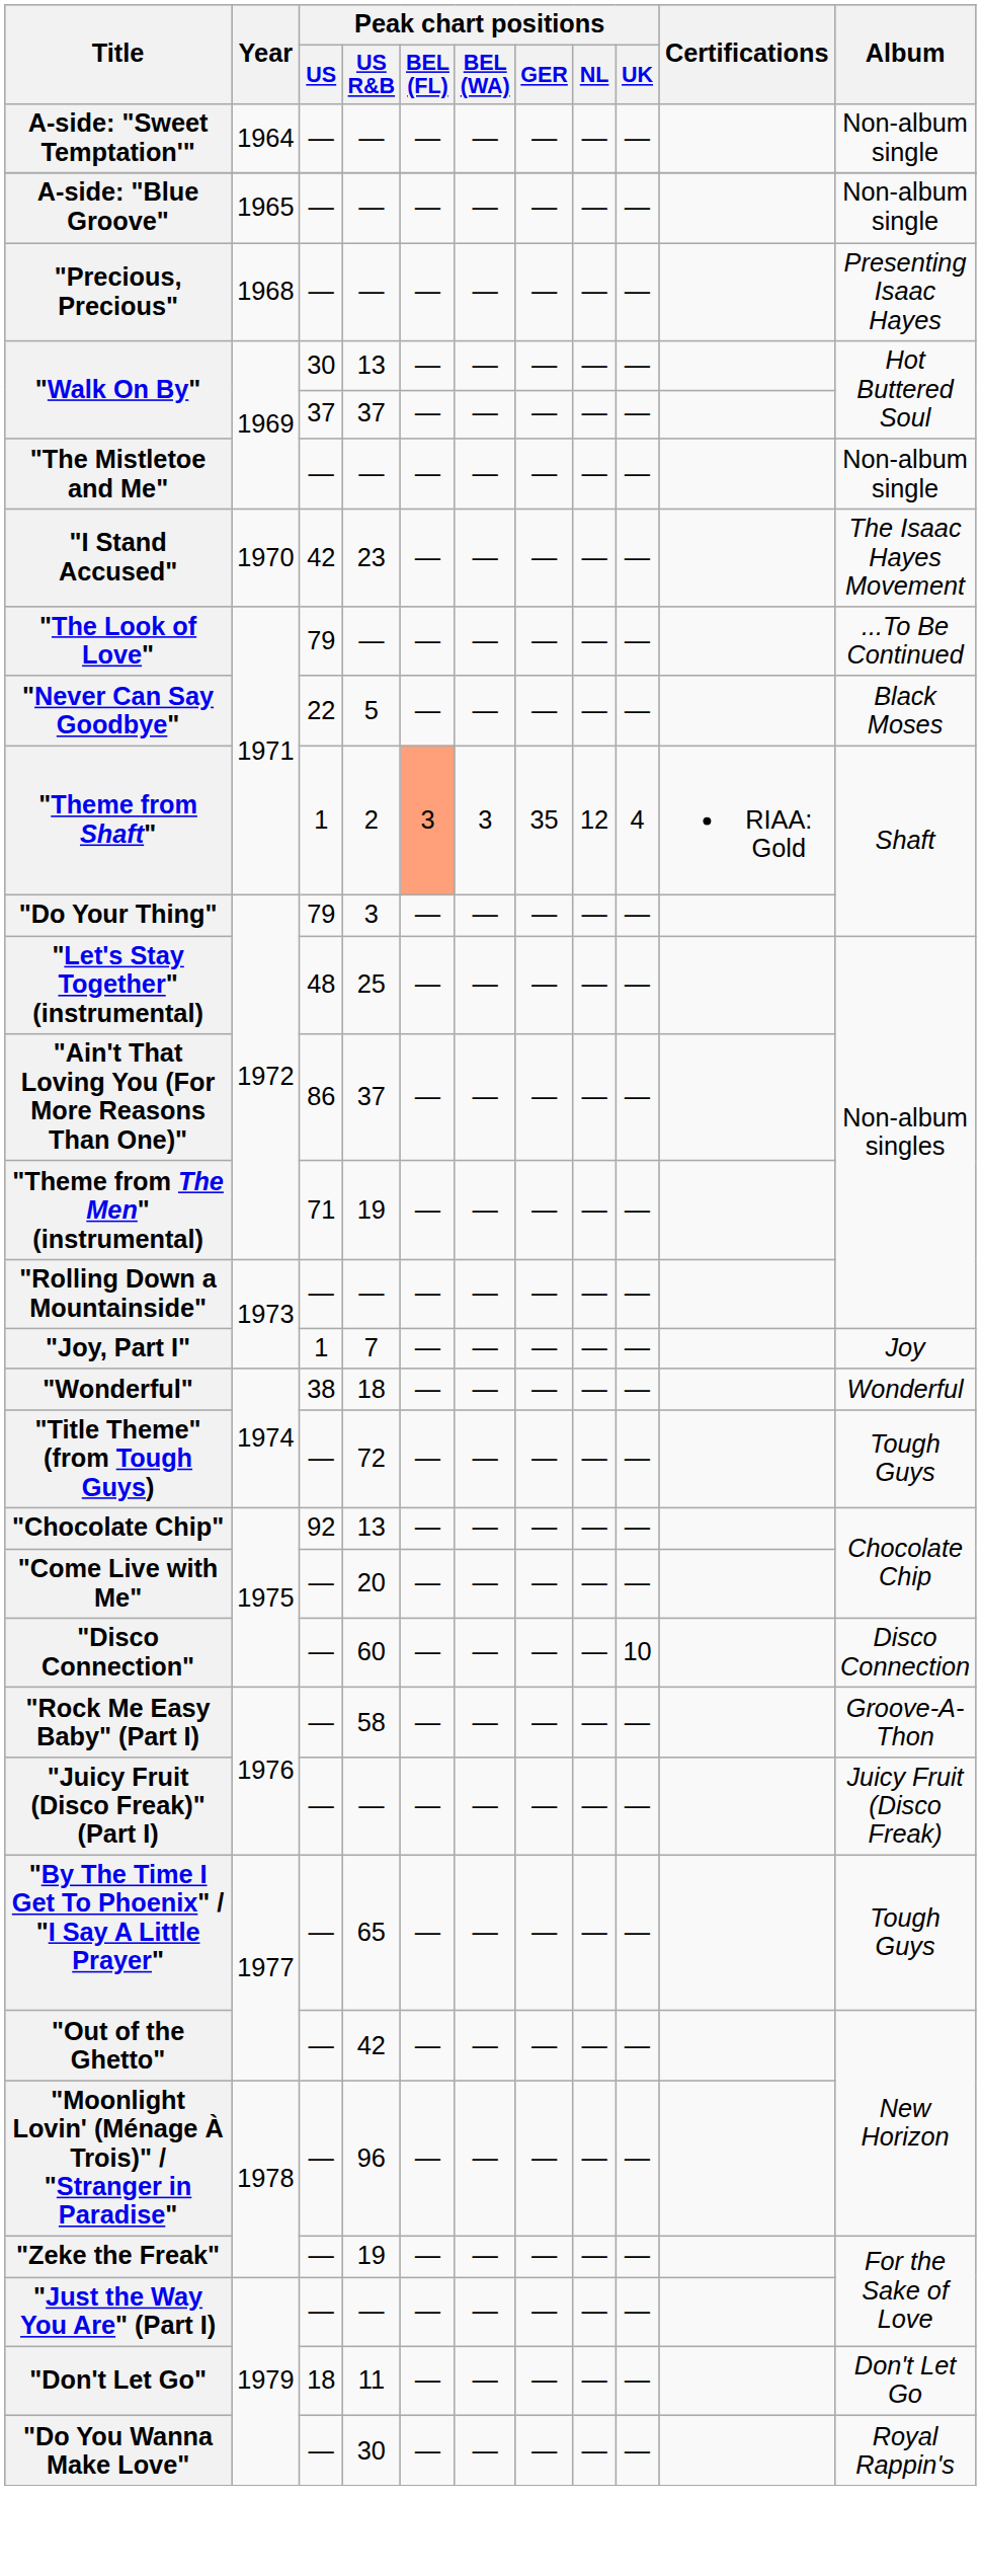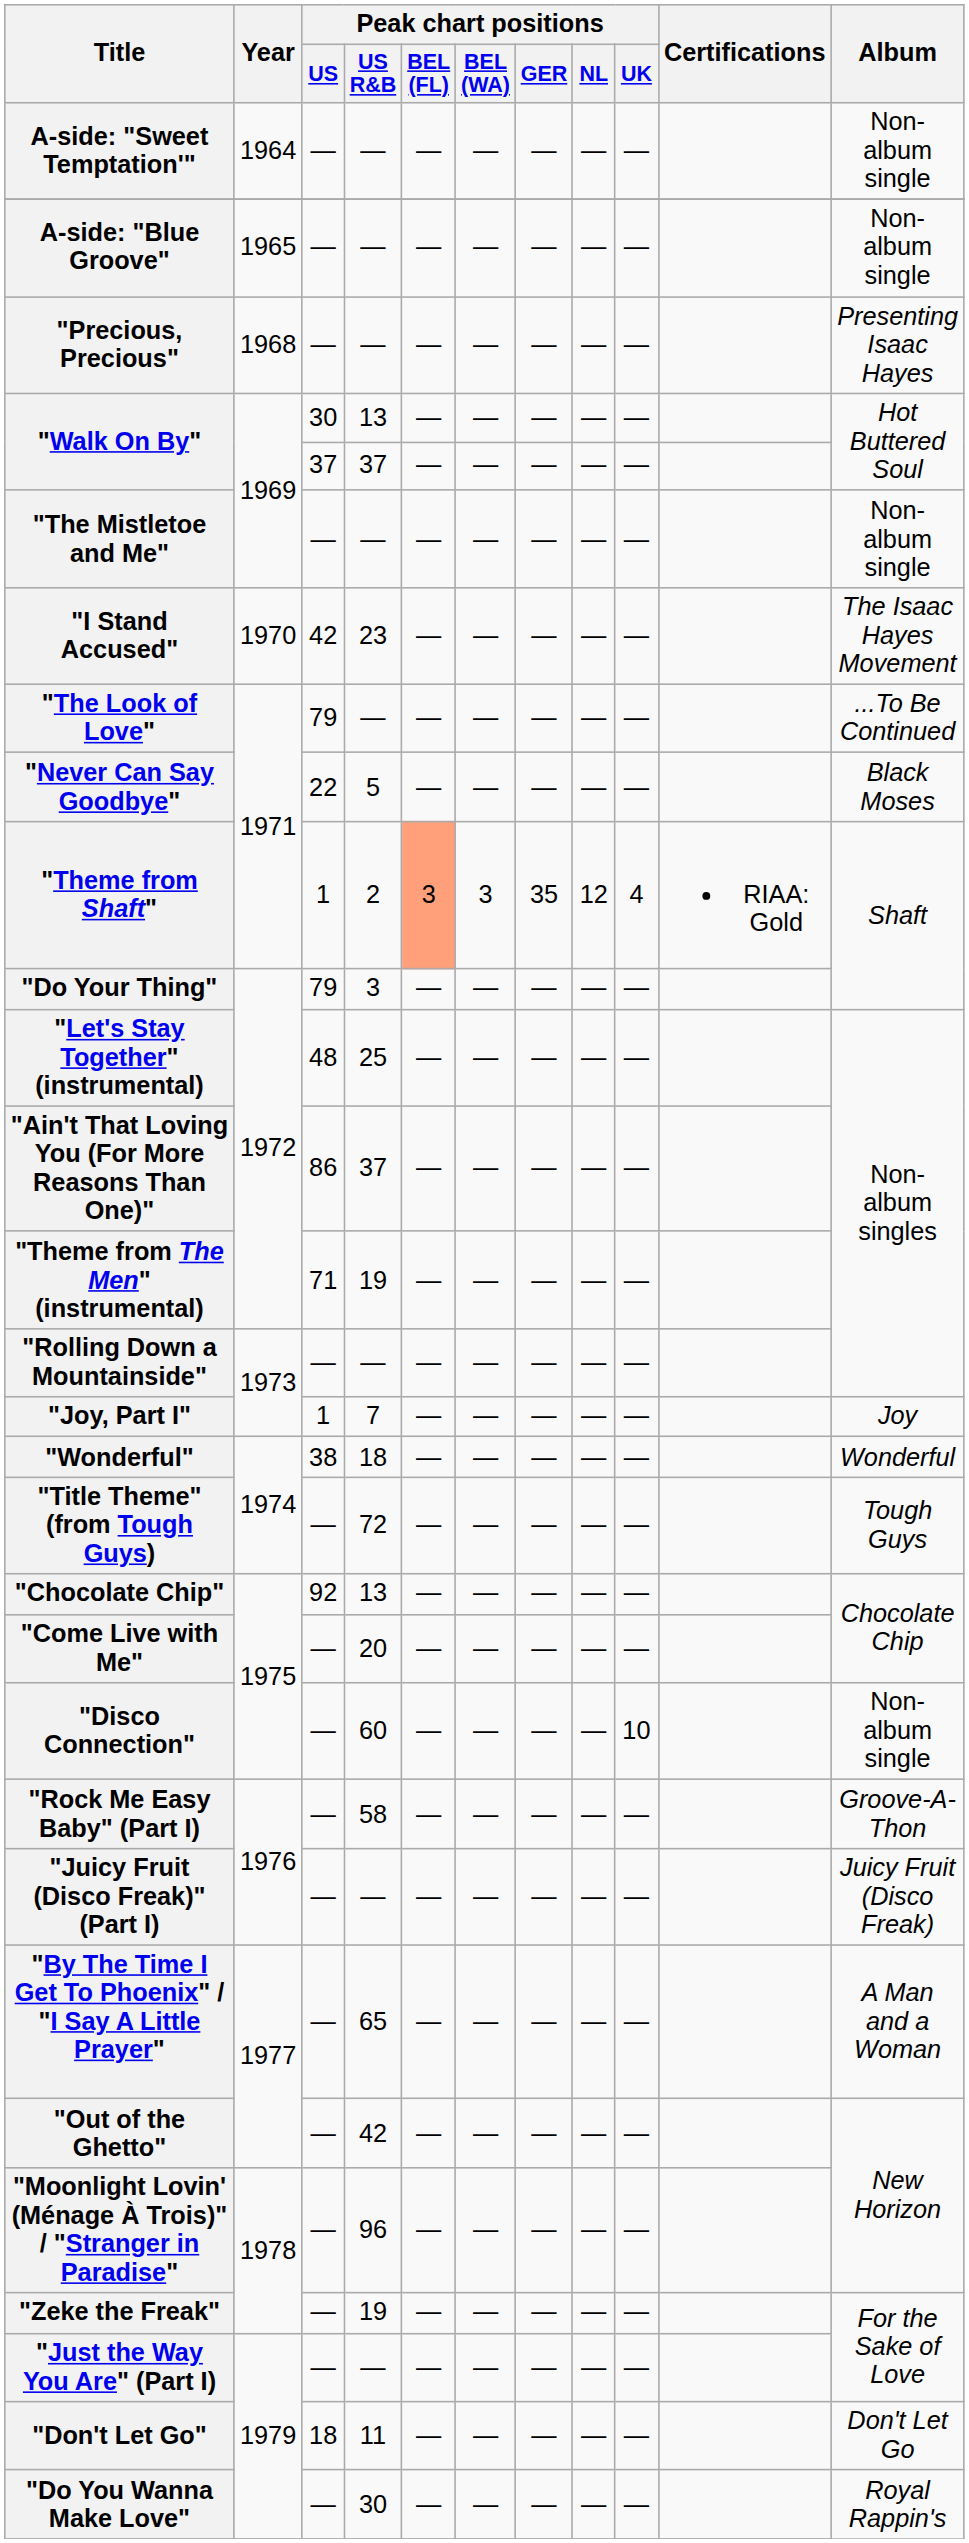"Disco Connection" | Album: Disco Connection -> Non-album single
"By The Time I Get To Phoenix" / "I Say A Little Prayer" | Album: Tough Guys -> A Man and a Woman
